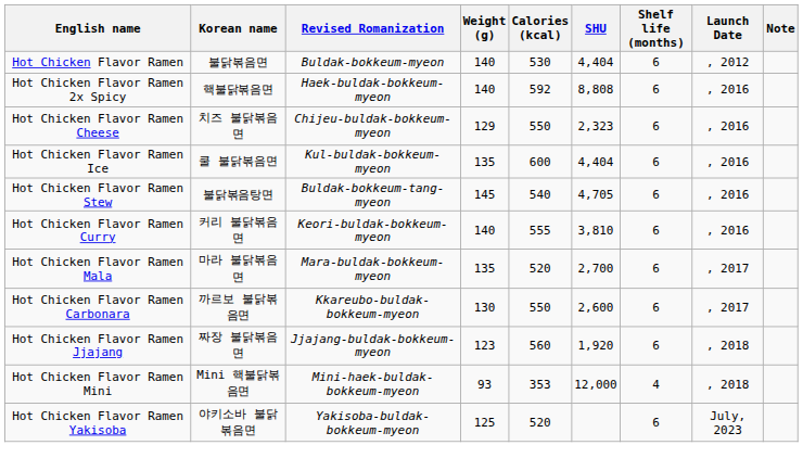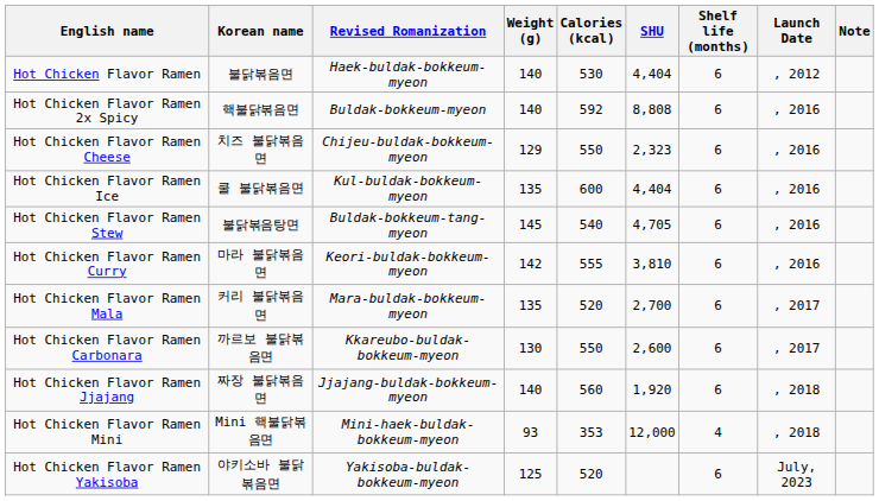Hot Chicken Flavor Ramen | Revised Romanization: Buldak-bokkeum-myeon -> Haek-buldak-bokkeum-myeon
Hot Chicken Flavor Ramen 2x Spicy | Revised Romanization: Haek-buldak-bokkeum-myeon -> Buldak-bokkeum-myeon
Hot Chicken Flavor Ramen Curry | Korean name: 커리 불닭볶음면 -> 마라 불닭볶음면
Hot Chicken Flavor Ramen Curry | Weight (g): 140 -> 142
Hot Chicken Flavor Ramen Mala | Korean name: 마라 불닭볶음면 -> 커리 불닭볶음면
Hot Chicken Flavor Ramen Jjajang | Weight (g): 123 -> 140
